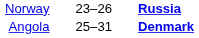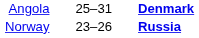rows swapped: Angola <-> Norway
